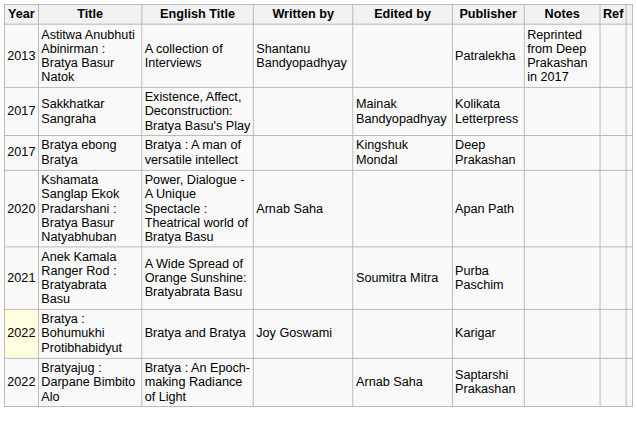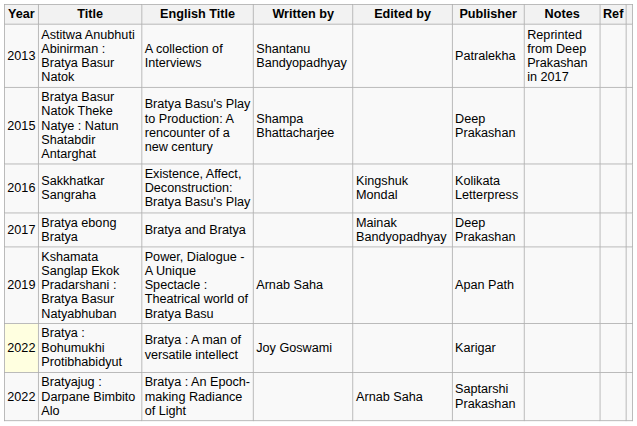+ row: 2015 | Bratya Basur Natok Theke Natye : Natun Shatabdir Antarghat | Bratya Basu's Play to Production: A rencounter of a new century | Shampa Bhattacharjee | Deep Prakashan
Sakkhatkar Sangraha | Year: 2017 -> 2016
Sakkhatkar Sangraha | Edited by: Mainak Bandyopadhyay -> Kingshuk Mondal
Bratya ebong Bratya | English Title: Bratya : A man of versatile intellect -> Bratya and Bratya
Bratya ebong Bratya | Edited by: Kingshuk Mondal -> Mainak Bandyopadhyay
Kshamata Sanglap Ekok Pradarshani : Bratya Basur Natyabhuban | Year: 2020 -> 2019
- row: 2021 | Anek Kamala Ranger Rod : Bratyabrata Basu | A Wide Spread of Orange Sunshine: Bratyabrata Basu | Soumitra Mitra | Purba Paschim
Bratya : Bohumukhi Protibhabidyut | English Title: Bratya and Bratya -> Bratya : A man of versatile intellect
